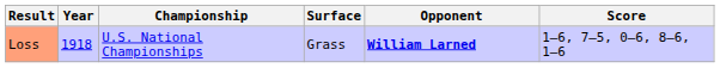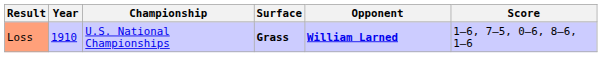Loss | Year: 1918 -> 1910
Loss | Surface: normal -> bold
